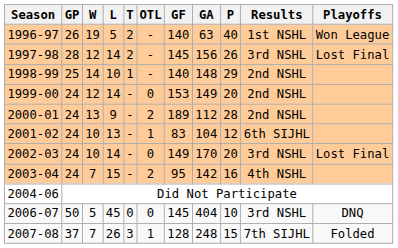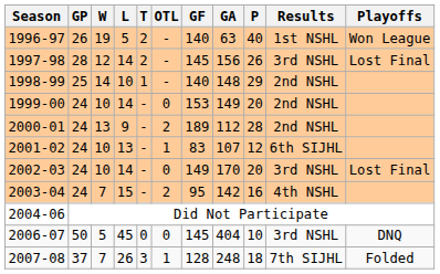1999-00 | W: 12 -> 10
2001-02 | GA: 104 -> 107
2007-08 | P: 15 -> 18
